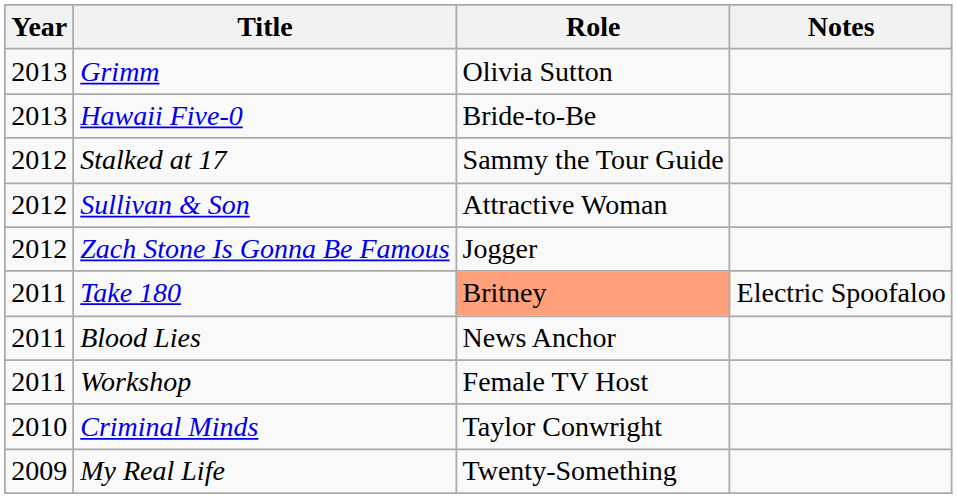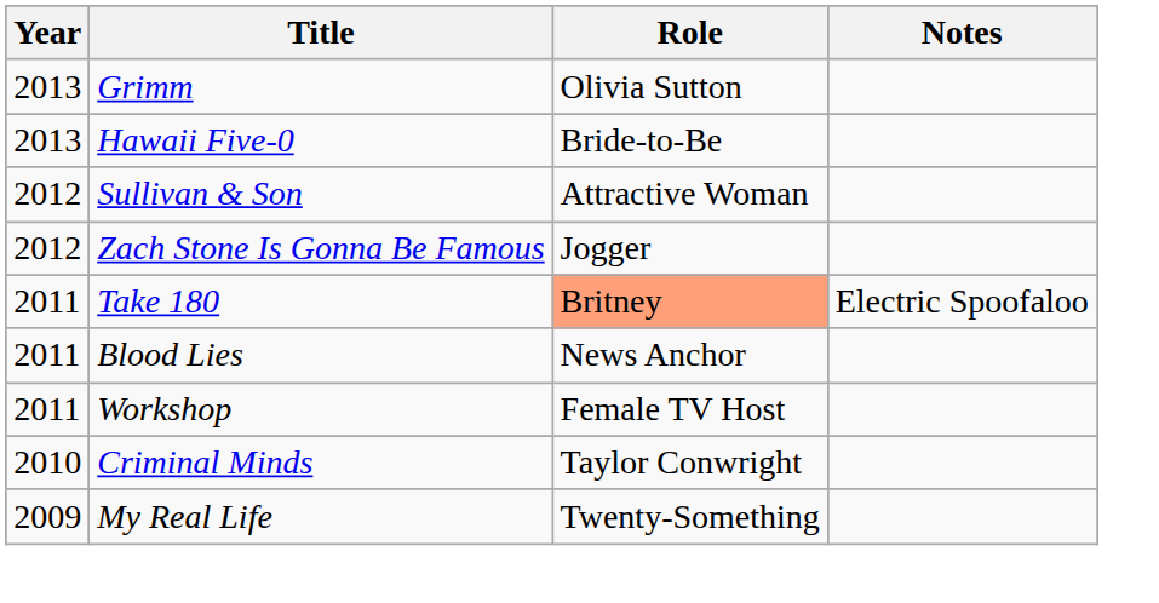- row: 2012 | Stalked at 17 | Sammy the Tour Guide
